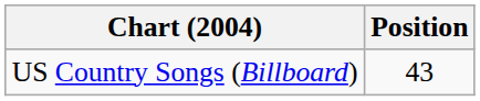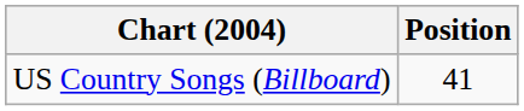US Country Songs (Billboard) | Position: 43 -> 41
